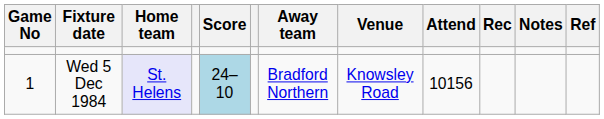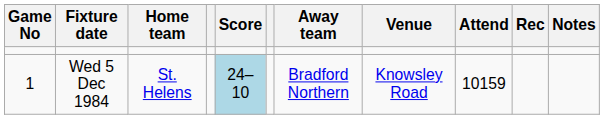- column: Ref
Wed 5 Dec 1984 | Home team: lavender background -> no background
Wed 5 Dec 1984 | Attend: 10156 -> 10159
